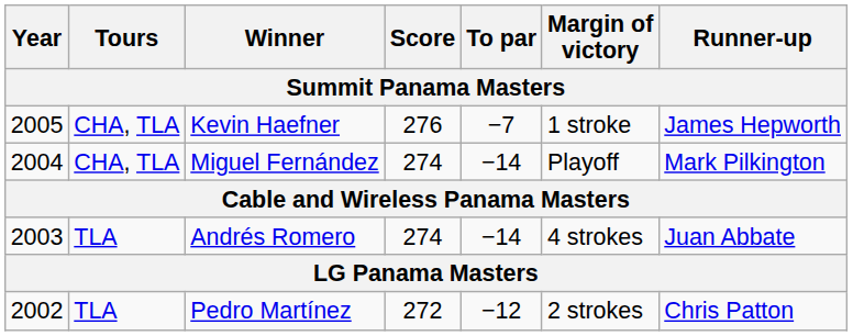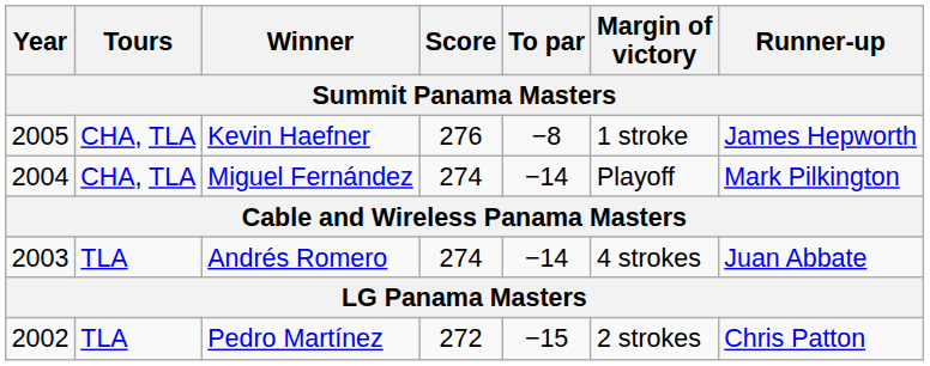Kevin Haefner | To par: −7 -> −8
Pedro Martínez | To par: −12 -> −15
